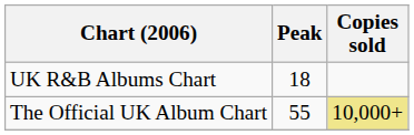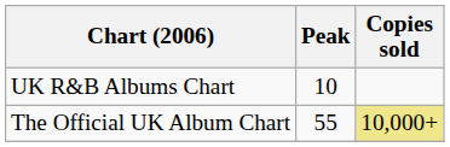UK R&B Albums Chart | Peak: 18 -> 10
